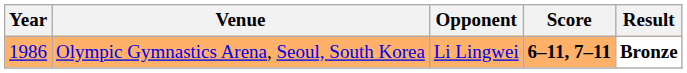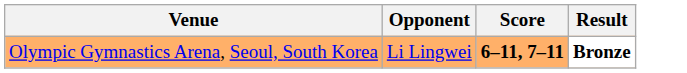- column: Year | 1986
